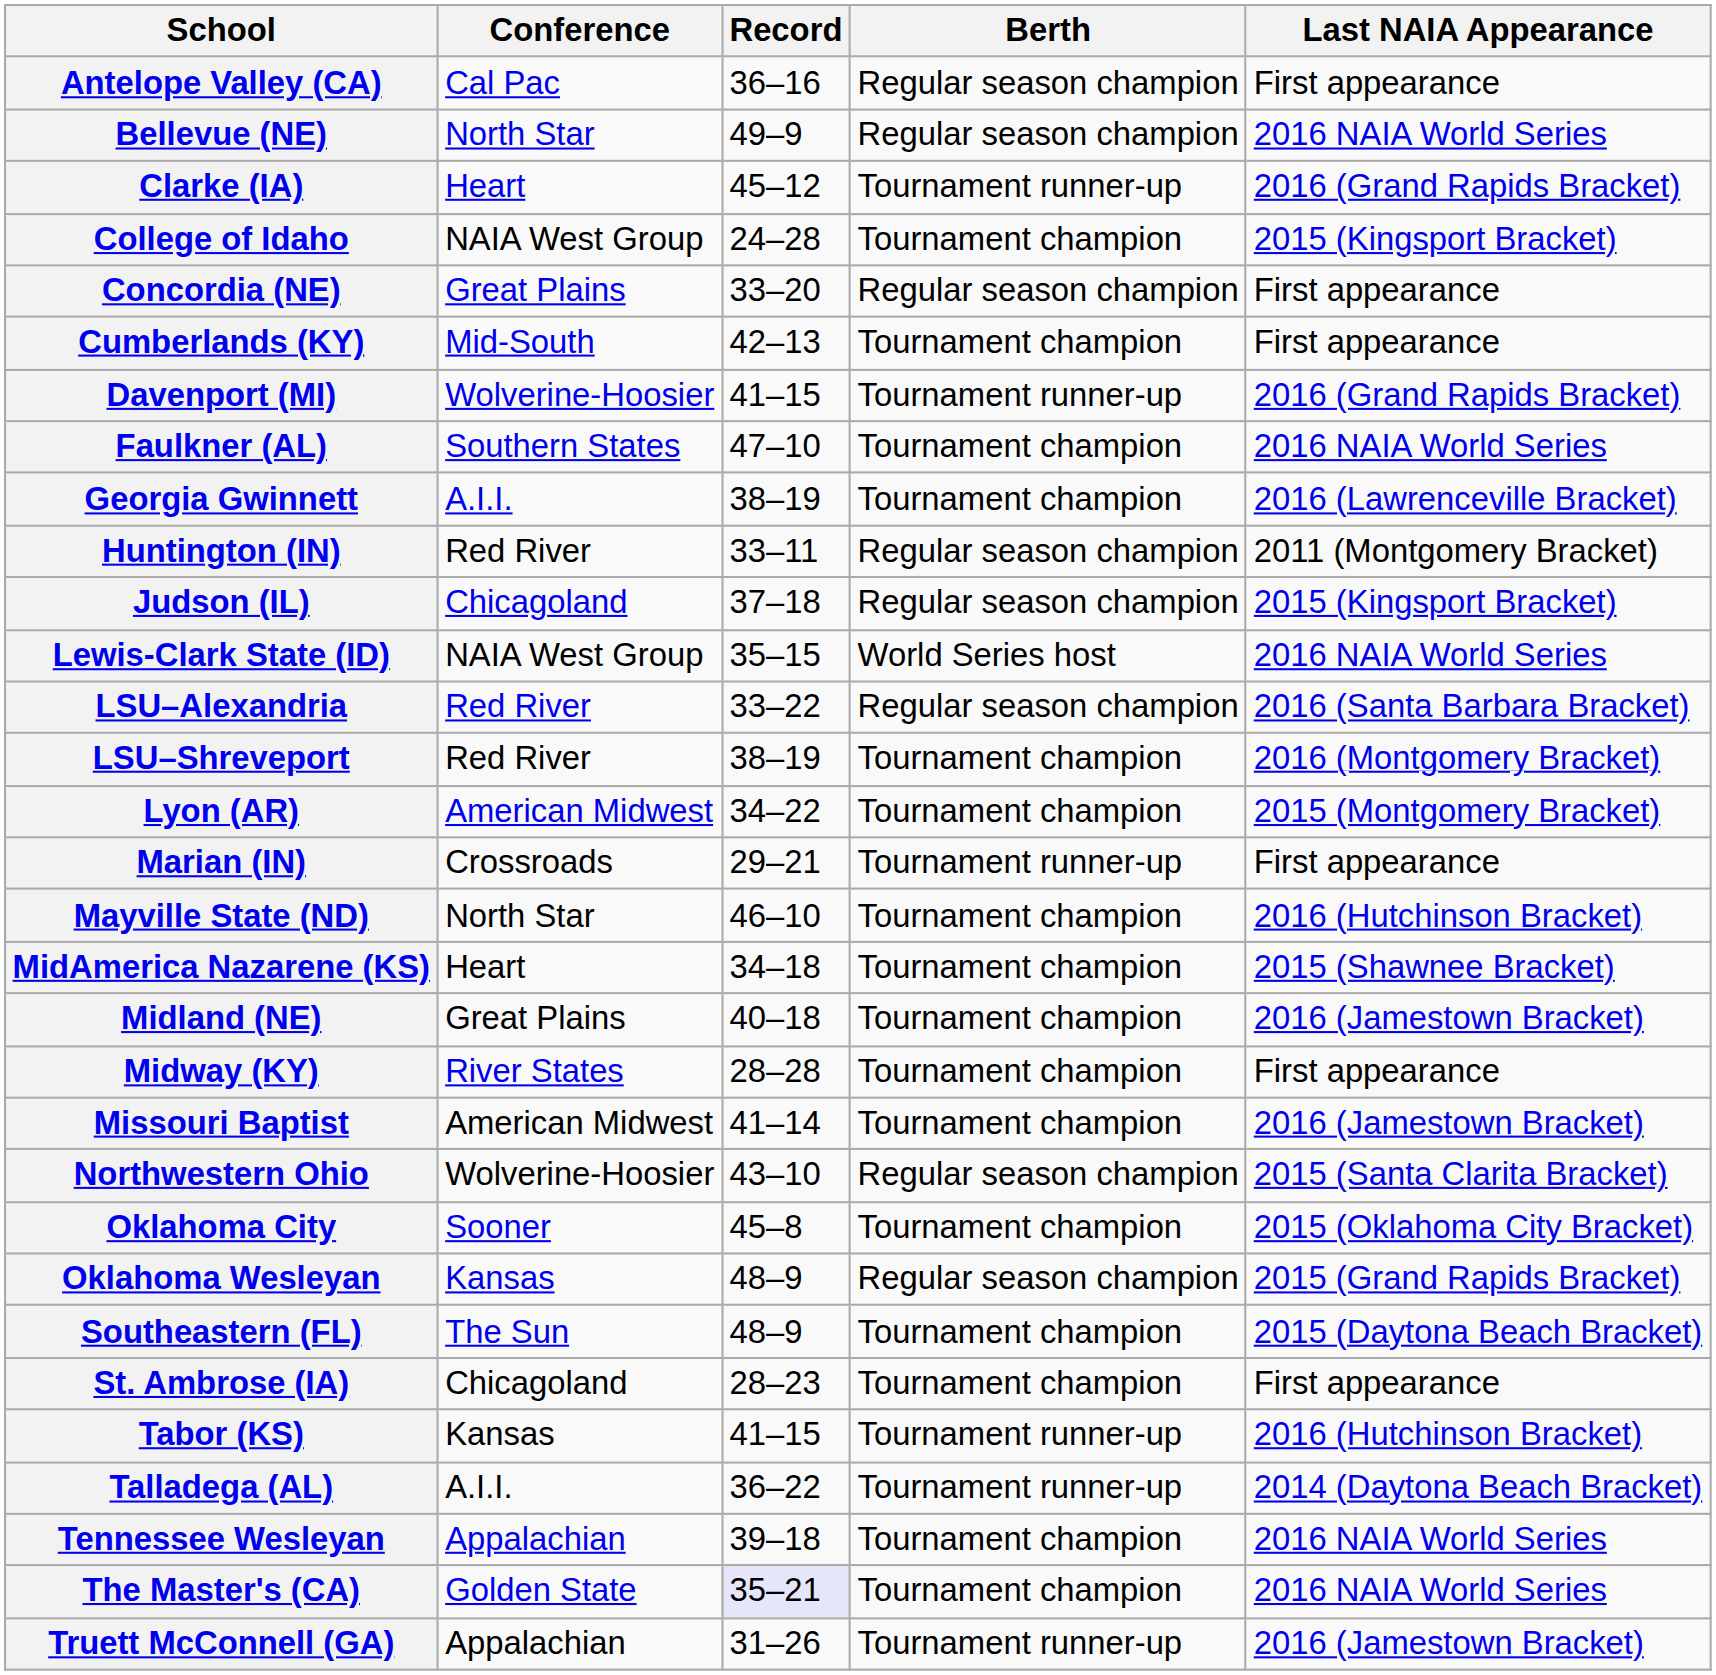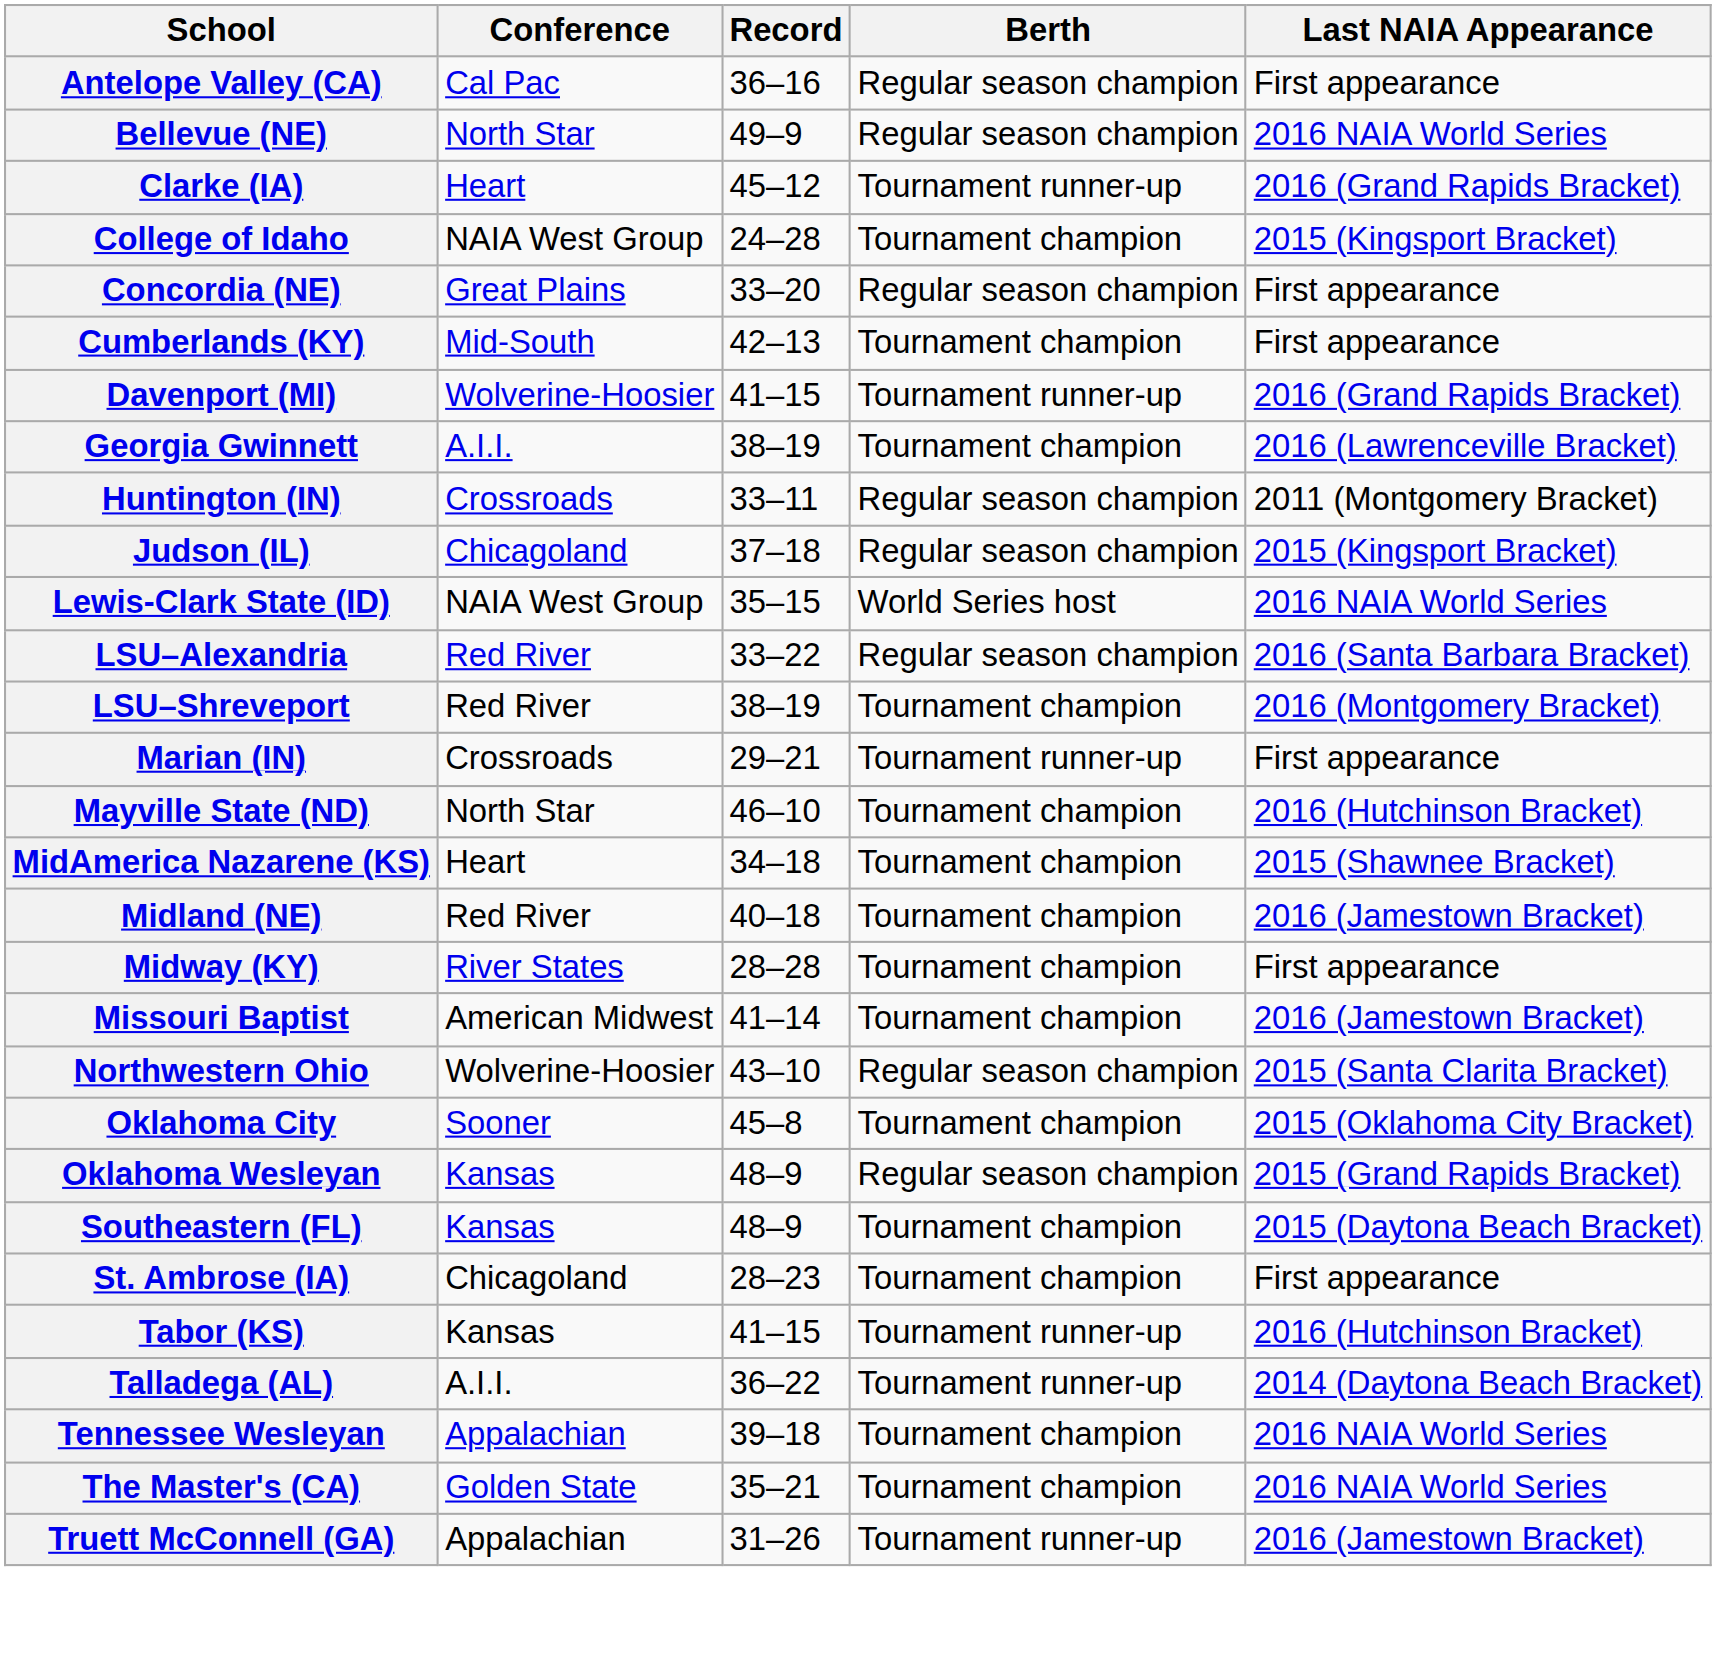- row: Faulkner (AL) | Southern States | 47–10 | Tournament champion | 2016 NAIA World Series
Huntington (IN) | Conference: Red River -> Crossroads
- row: Lyon (AR) | American Midwest | 34–22 | Tournament champion | 2015 (Montgomery Bracket)
Midland (NE) | Conference: Great Plains -> Red River
Southeastern (FL) | Conference: The Sun -> Kansas
The Master's (CA) | Record: lavender background -> no background
